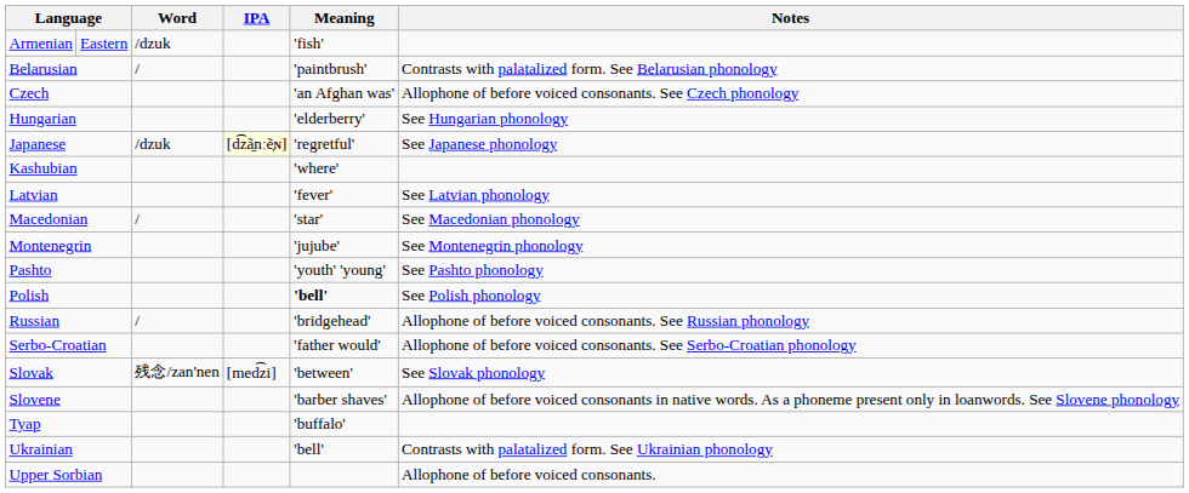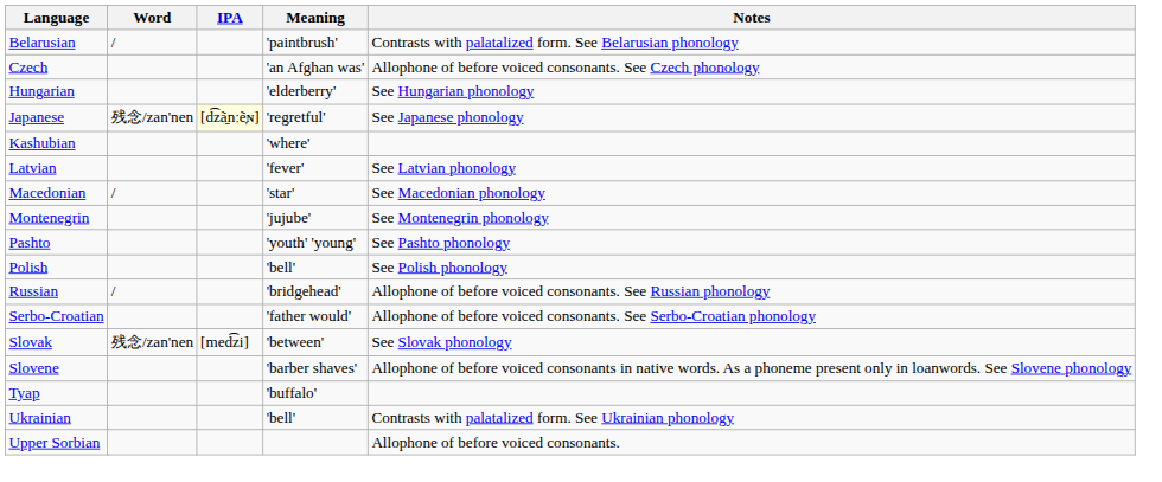- row: Armenian | Eastern | /dzuk | 'fish'
Japanese | Word: /dzuk -> 残念/zan'nen
Polish | Meaning: bold -> normal
